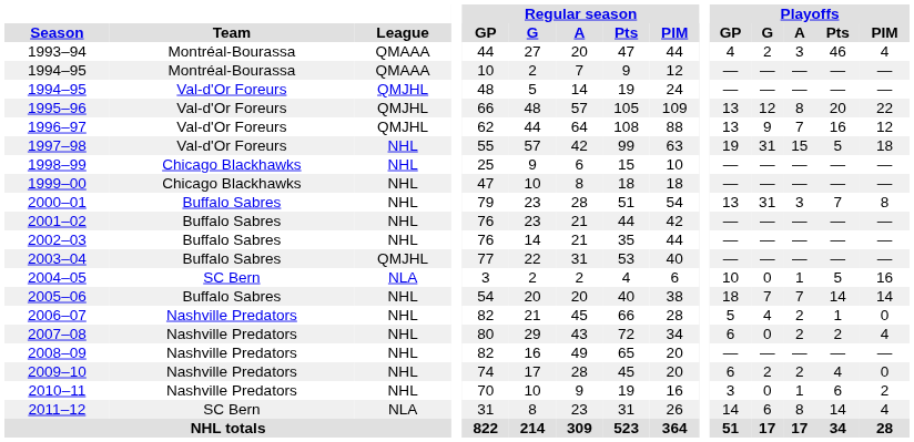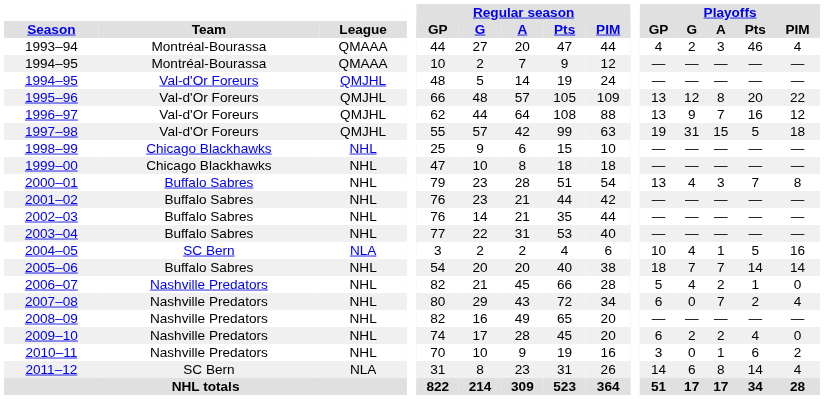1997–98 | League: NHL -> QMJHL
2000–01 | Playoffs / G: 31 -> 4
2003–04 | League: QMJHL -> NHL
2004–05 | Playoffs / G: 0 -> 4
2007–08 | Playoffs / A: 2 -> 7
